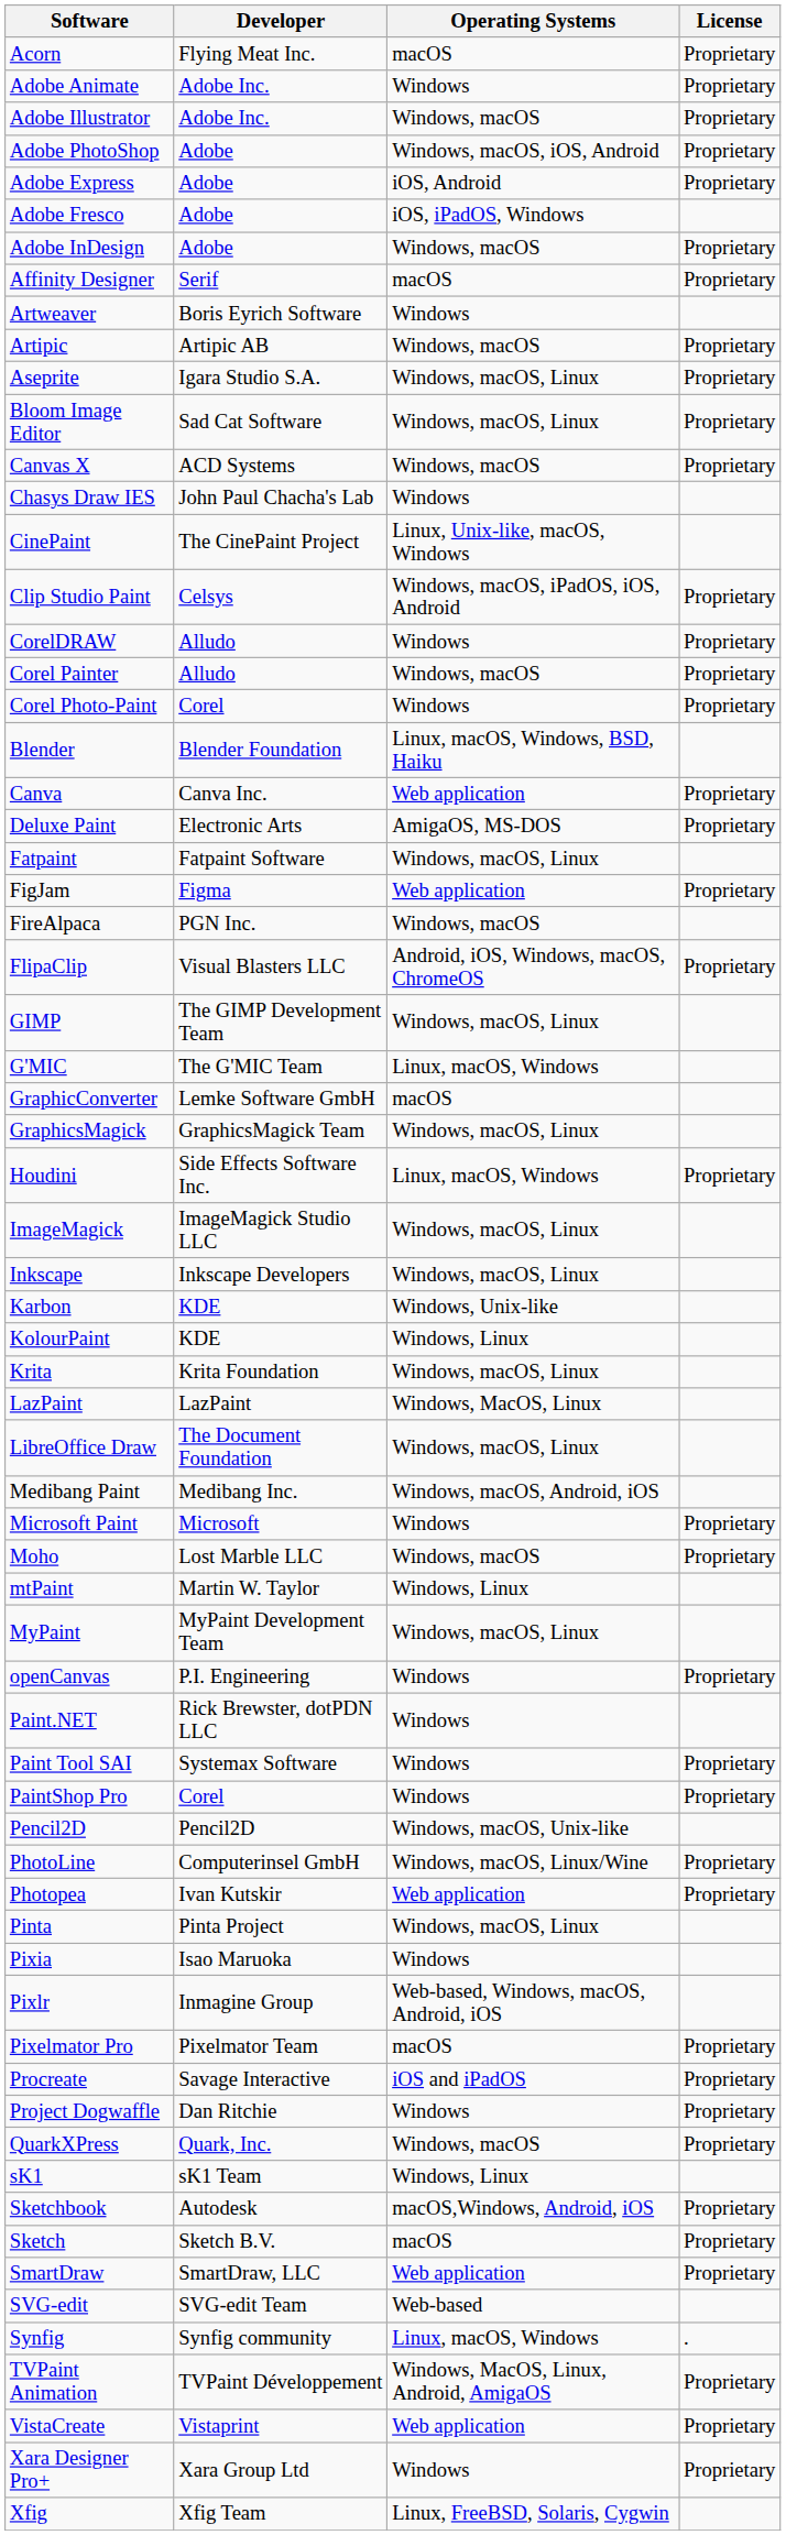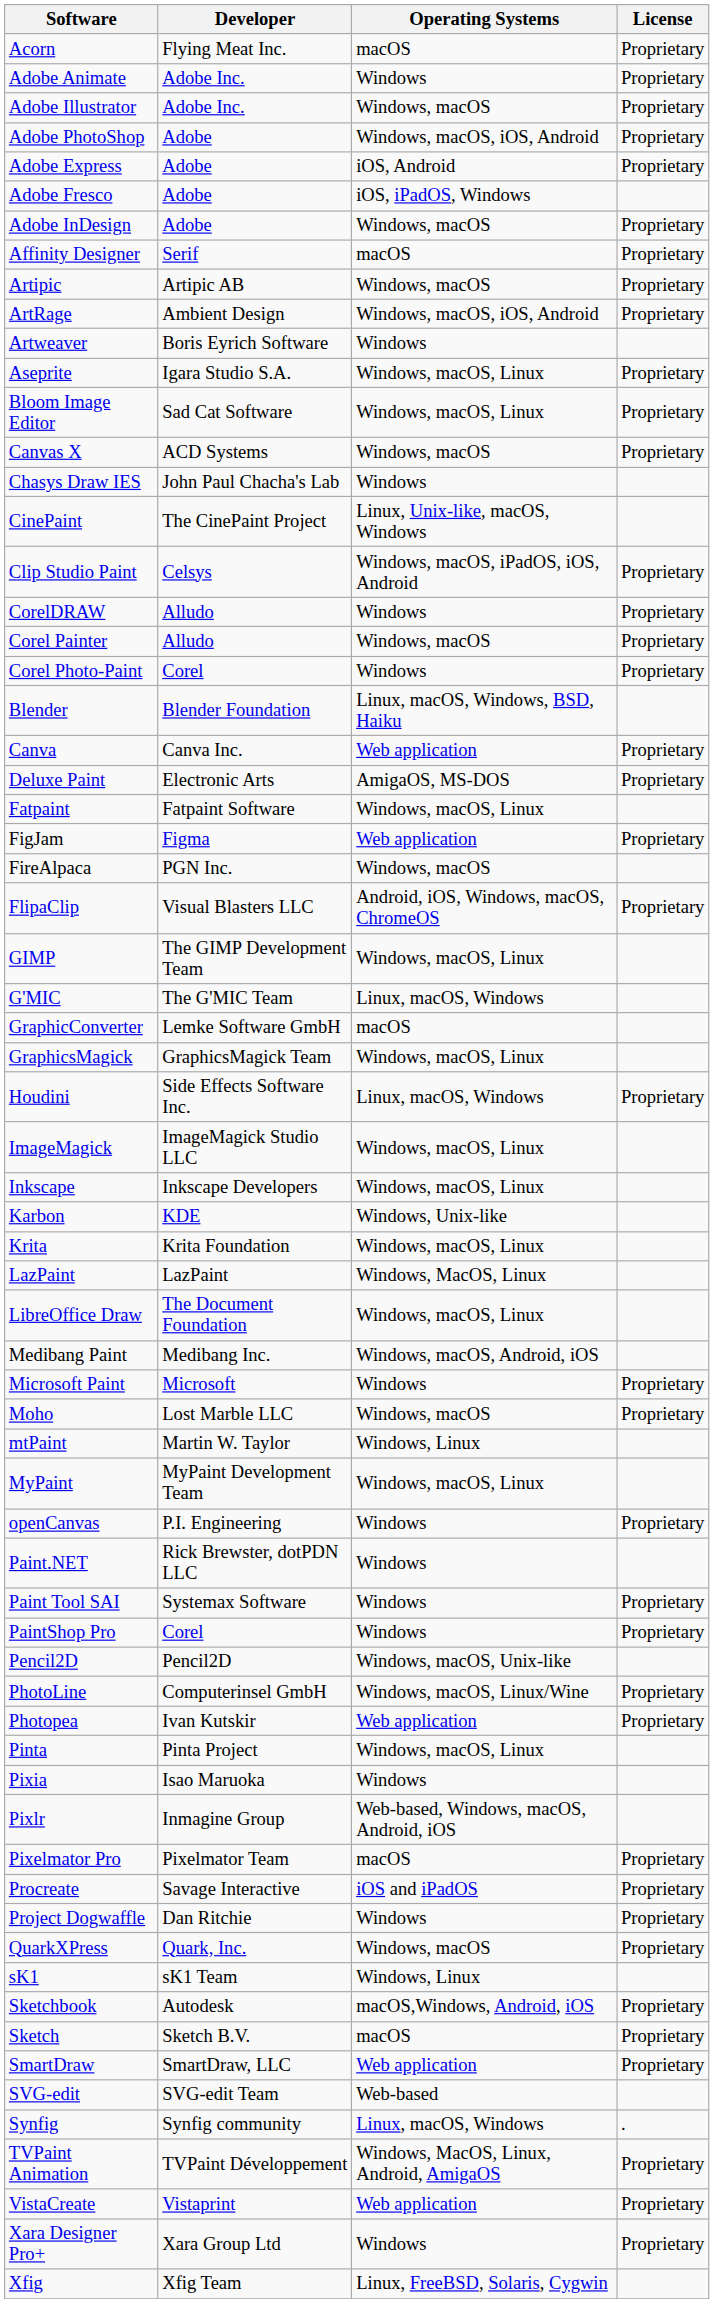rows swapped: Artipic <-> Artweaver
+ row: ArtRage | Ambient Design | Windows, macOS, iOS, Android | Proprietary
- row: KolourPaint | KDE | Windows, Linux
